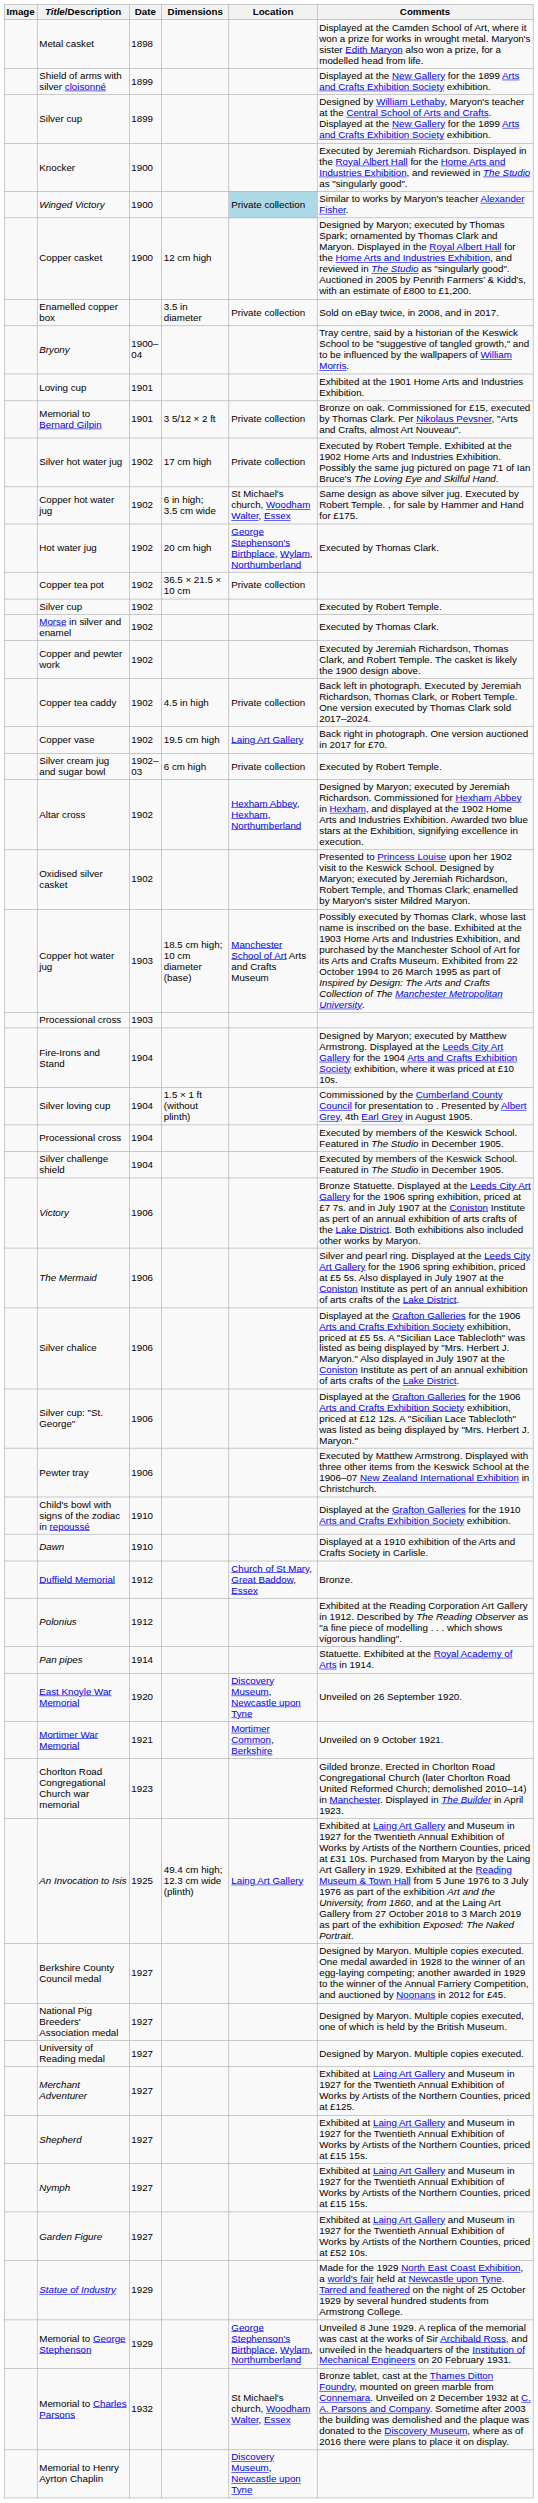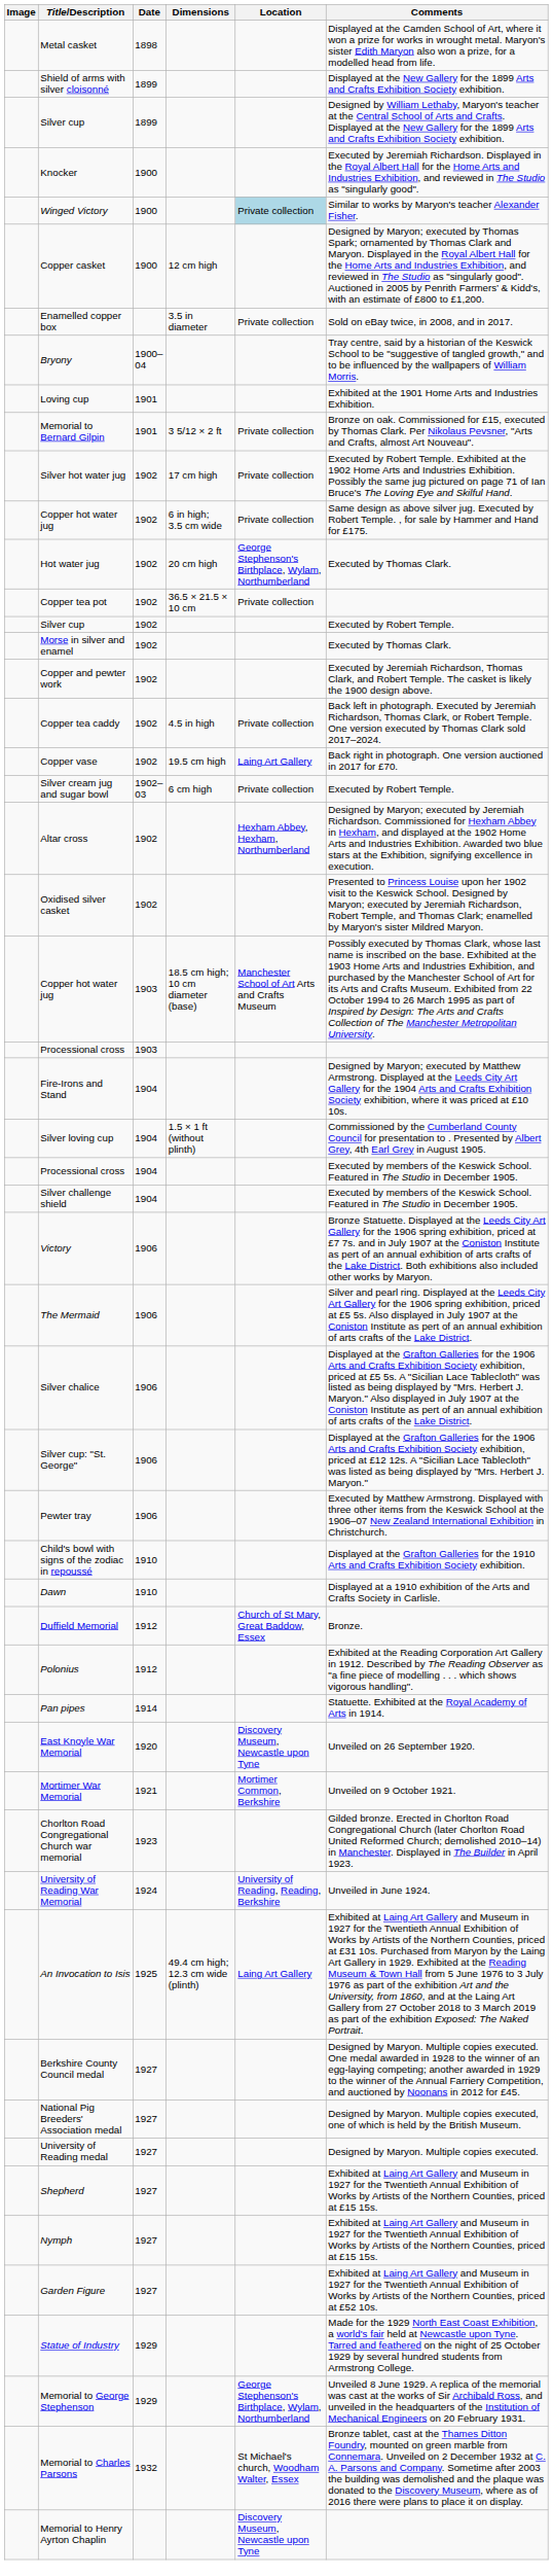Copper hot water jug / 1902 | Location: St Michael's church, Woodham Walter, Essex -> Private collection
+ row: University of Reading War Memorial | 1924 | University of Reading, Reading, Berkshire | Unveiled in June 1924.
- row: Merchant Adventurer | 1927 | Exhibited at Laing Art Gallery and Museum in 1927 for the Twentieth Annual Exhibition of Works by Artists of the Northern Counties, priced at £125.
